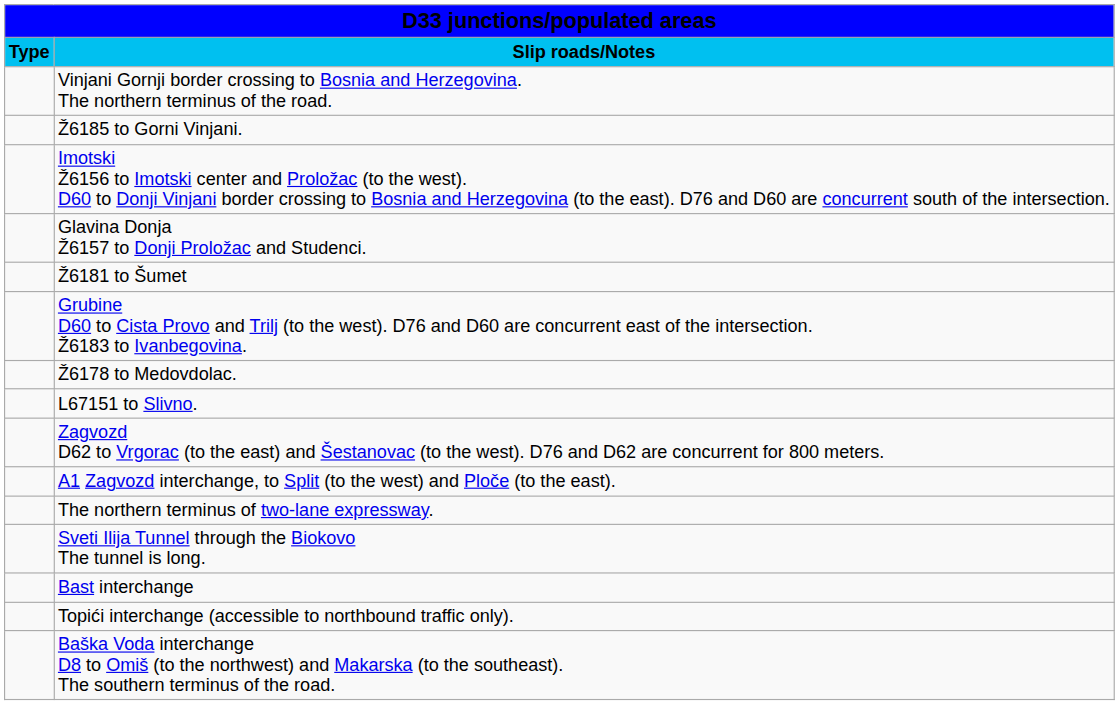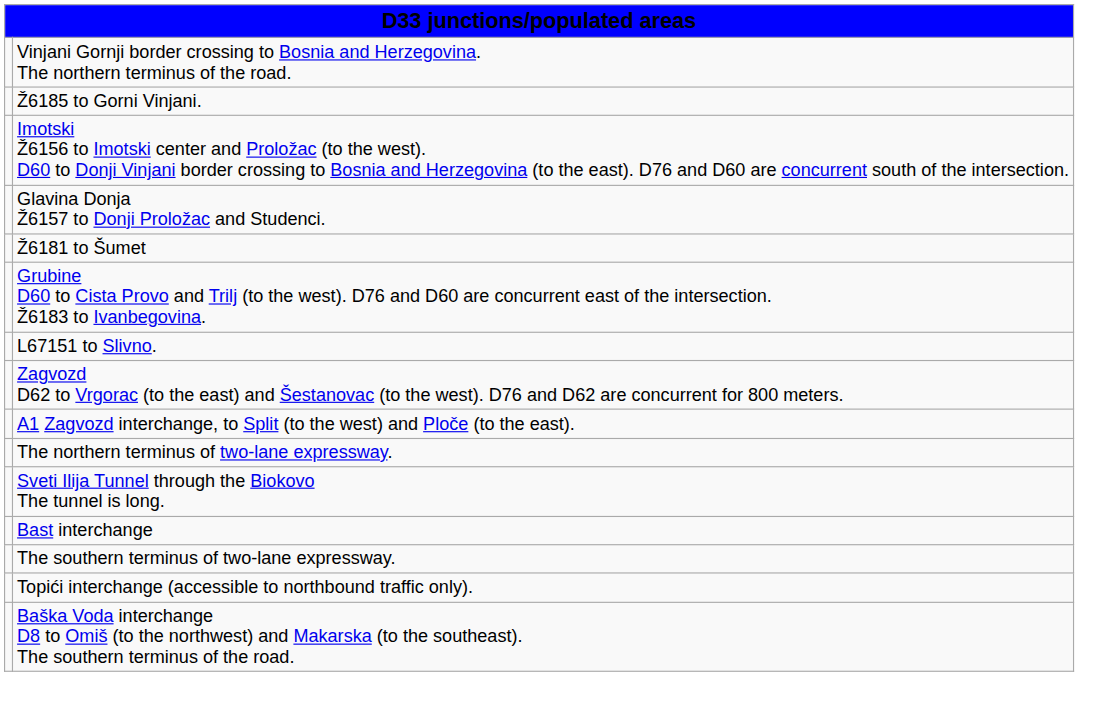- row: Type | Slip roads/Notes
- row: Ž6178 to Medovdolac.
+ row: The southern terminus of two-lane expressway.
